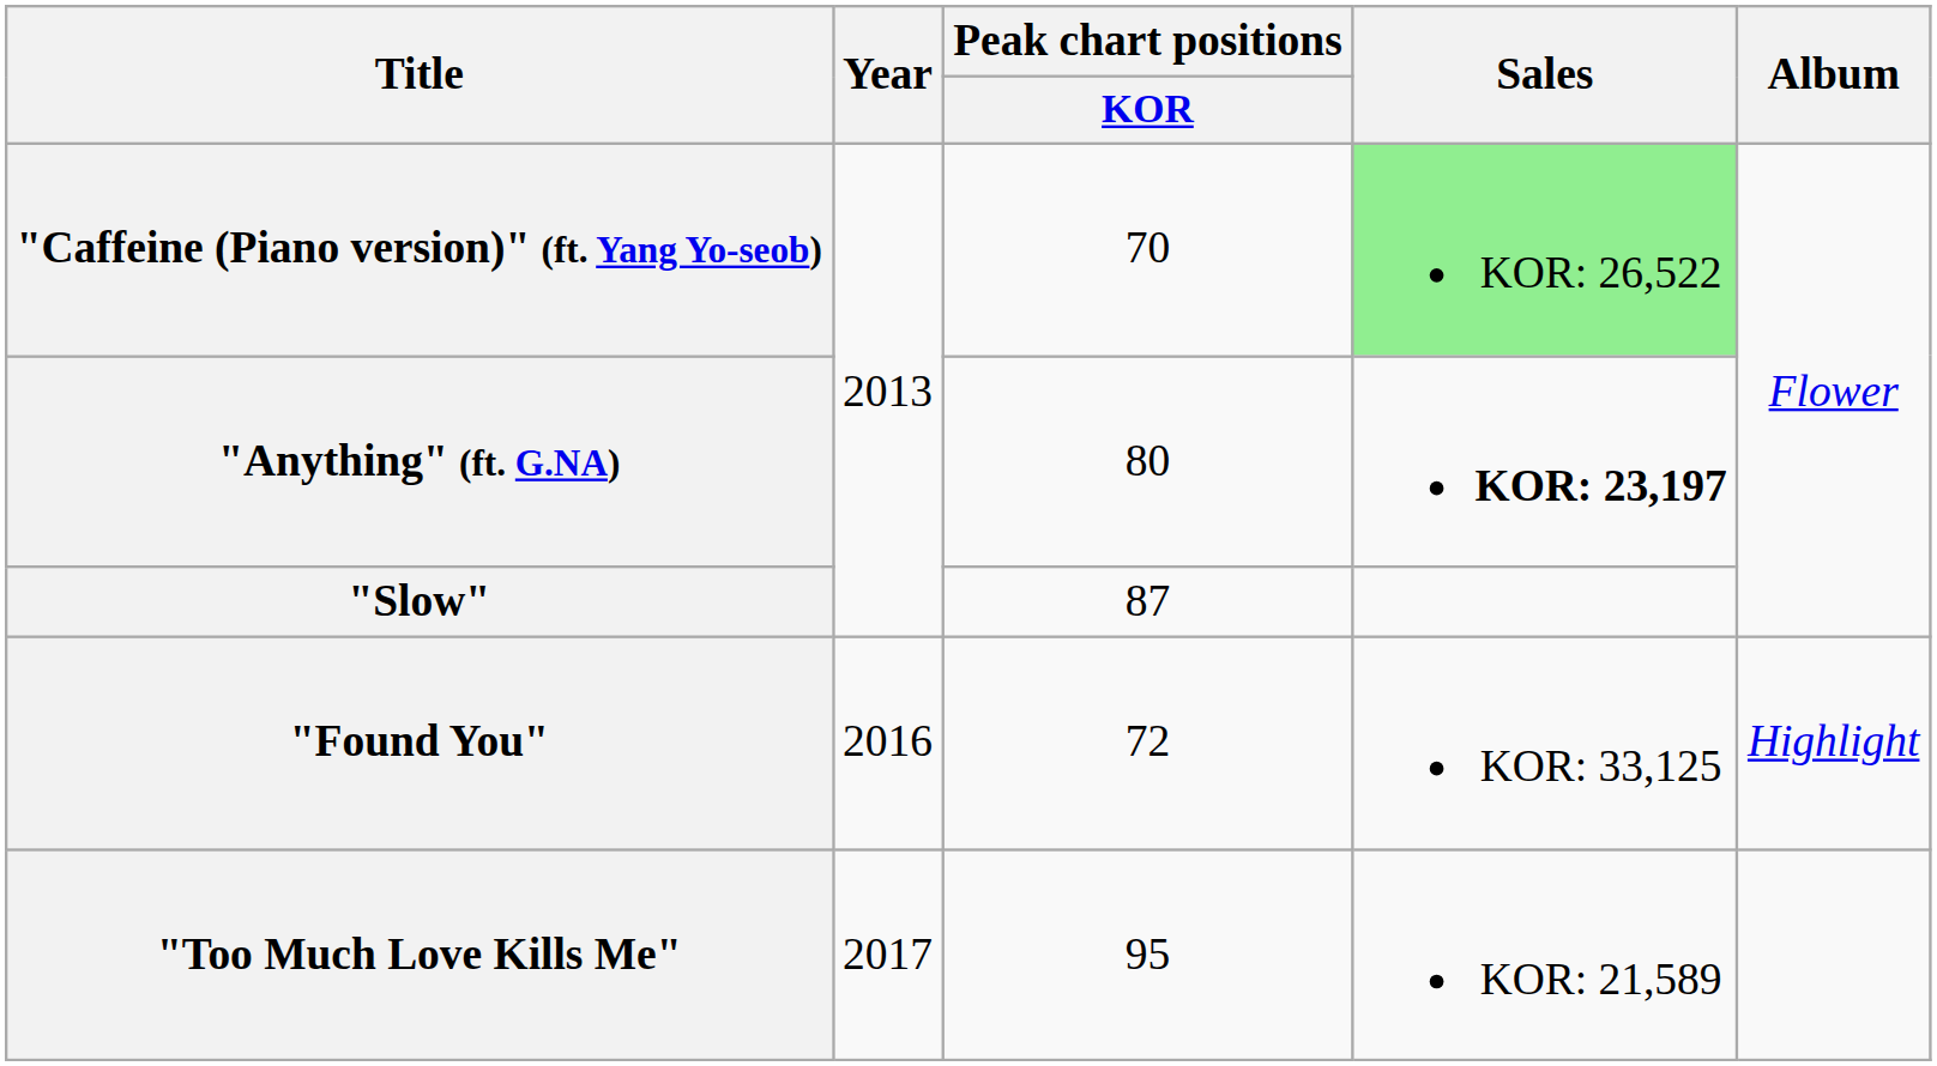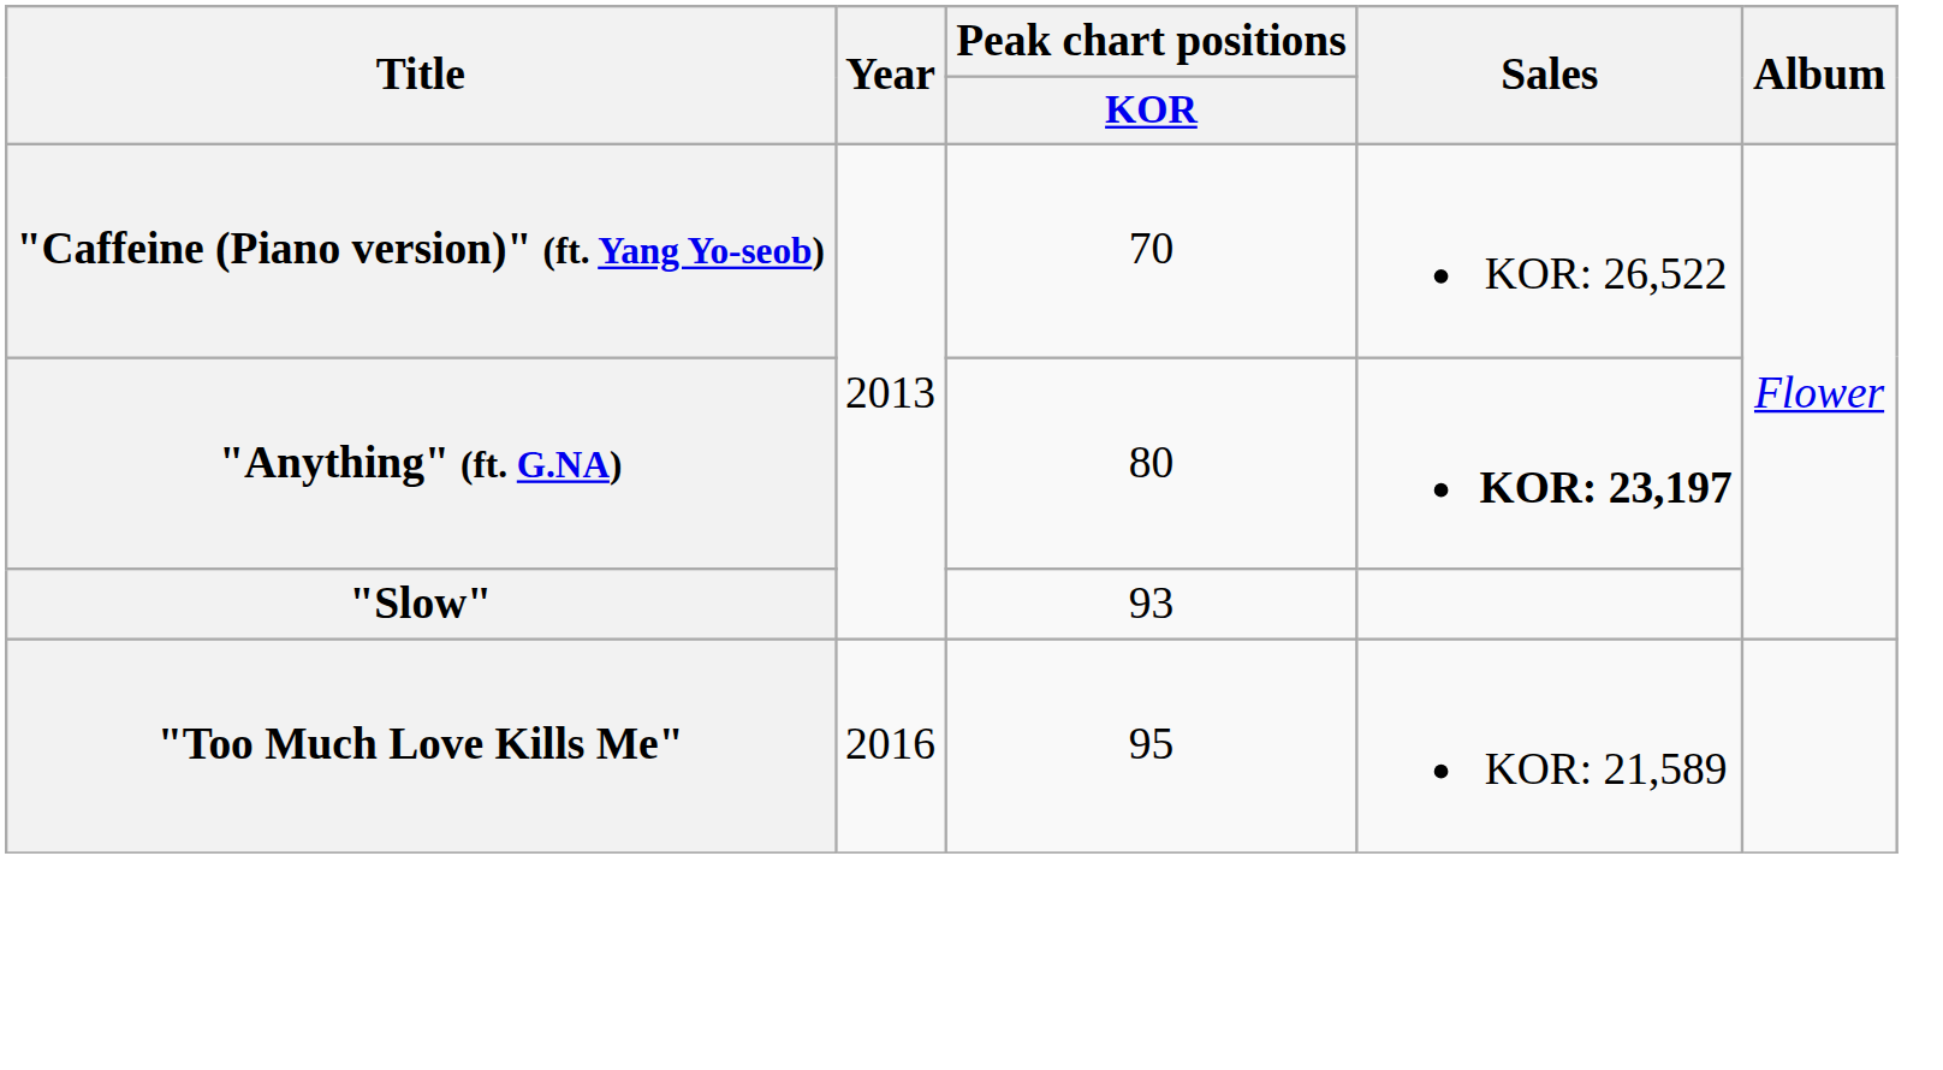"Caffeine (Piano version)" (ft. Yang Yo-seob) | Sales: lightgreen background -> no background
"Slow" | Peak chart positions / KOR: 87 -> 93
- row: "Found You" | 2016 | 72 | KOR: 33,125 | Highlight
"Too Much Love Kills Me" | Year: 2017 -> 2016
